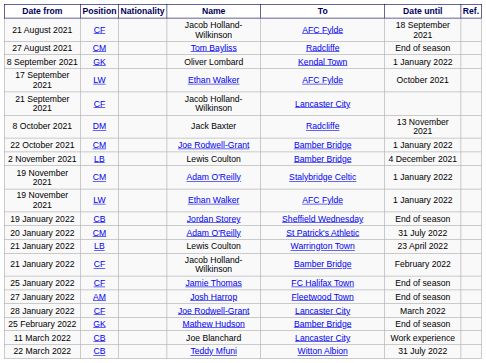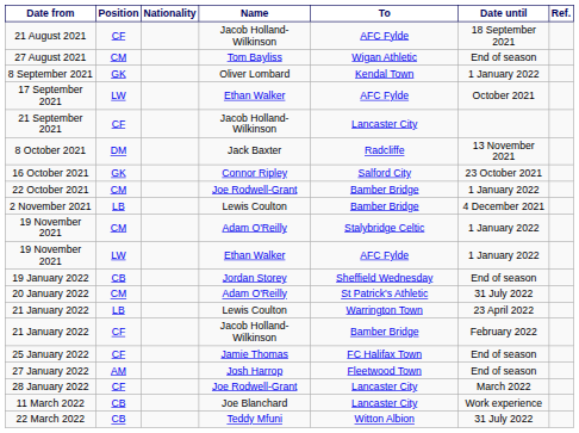27 August 2021 | To: Radcliffe -> Wigan Athletic
+ row: 16 October 2021 | GK | Connor Ripley | Salford City | 23 October 2021
- row: 25 February 2022 | GK | Mathew Hudson | Bamber Bridge | End of season
